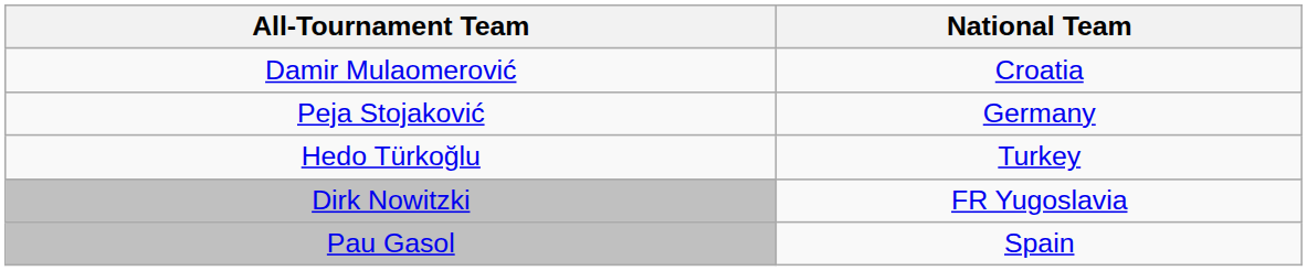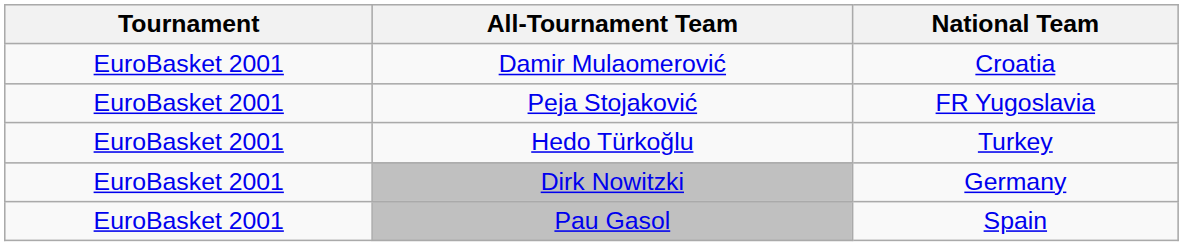+ column: Tournament | EuroBasket 2001 | EuroBasket 2001 | EuroBasket 2001 | EuroBasket 2001 | EuroBasket 2001
Peja Stojaković | National Team: Germany -> FR Yugoslavia
Dirk Nowitzki | National Team: FR Yugoslavia -> Germany
